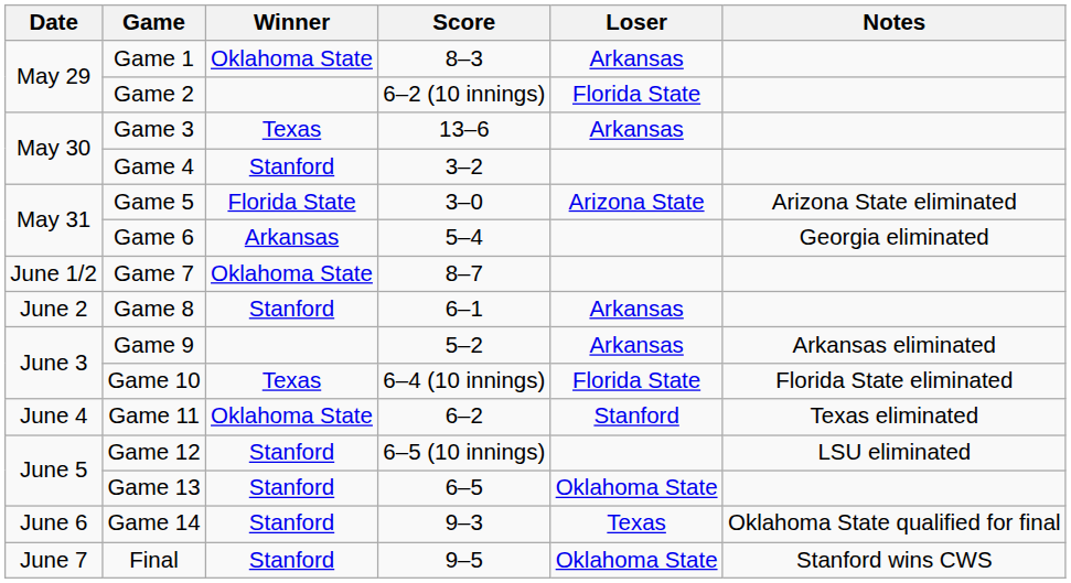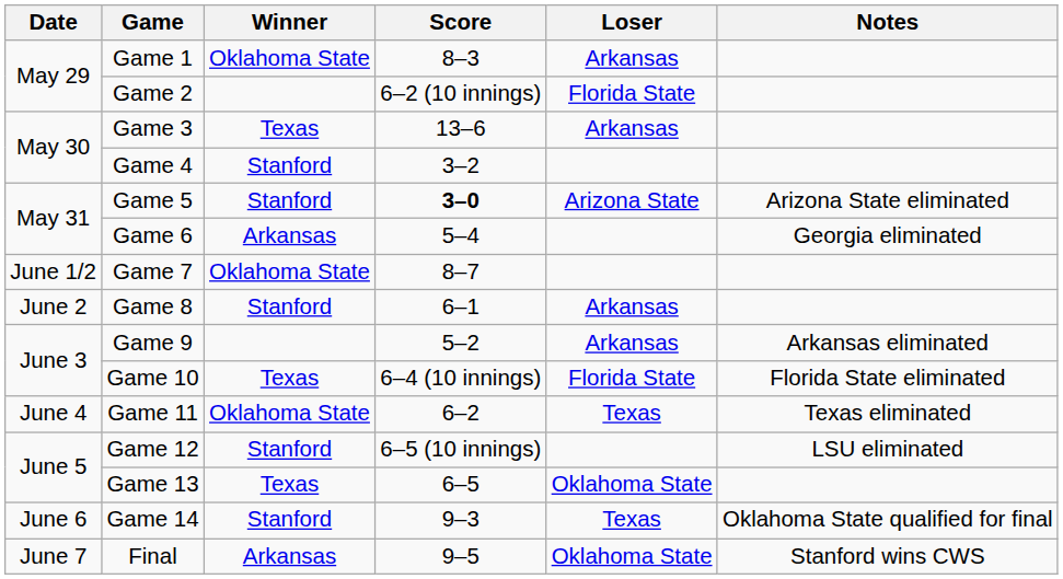Game 5 | Winner: Florida State -> Stanford
Game 5 | Score: normal -> bold
Game 11 | Loser: Stanford -> Texas
Game 13 | Winner: Stanford -> Texas
Final | Winner: Stanford -> Arkansas
